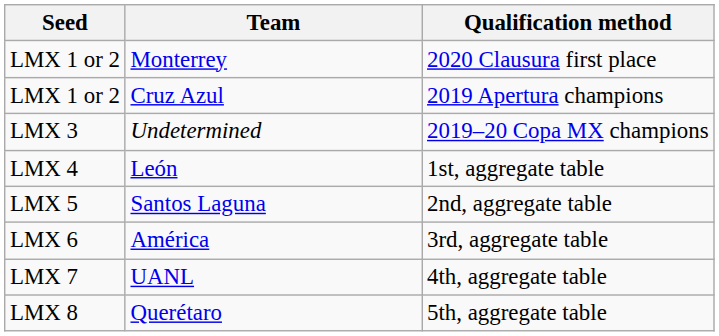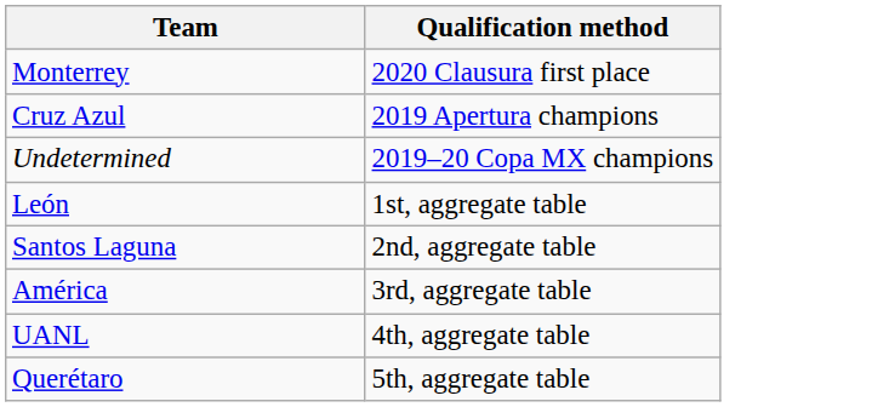- column: Seed | LMX 1 or 2 | LMX 1 or 2 | LMX 3 | LMX 4 | LMX 5 | LMX 6 | LMX 7 | LMX 8
